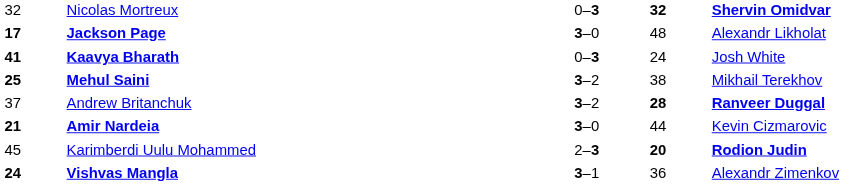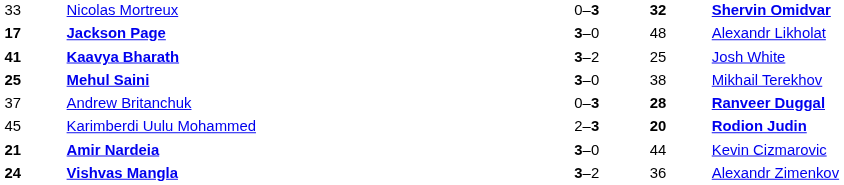Nicolas Mortreux | column 1: 32 -> 33
Kaavya Bharath | column 3: 0–3 -> 3–2
Kaavya Bharath | column 4: 24 -> 25
Mehul Saini | column 3: 3–2 -> 3–0
Andrew Britanchuk | column 3: 3–2 -> 0–3
rows swapped: Amir Nardeia <-> Karimberdi Uulu Mohammed
Vishvas Mangla | column 3: 3–1 -> 3–2
